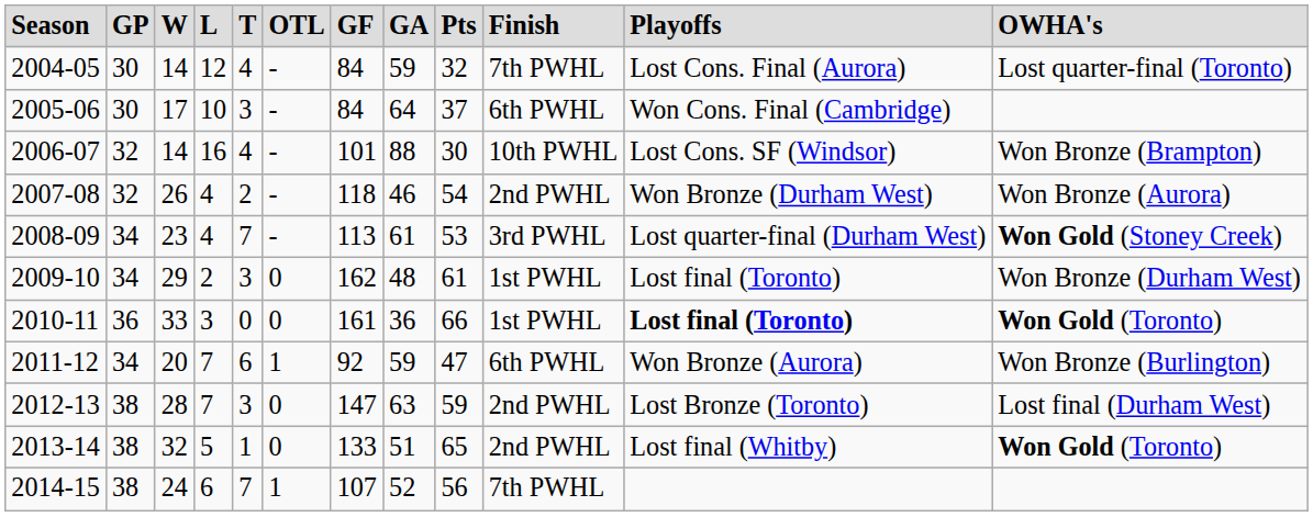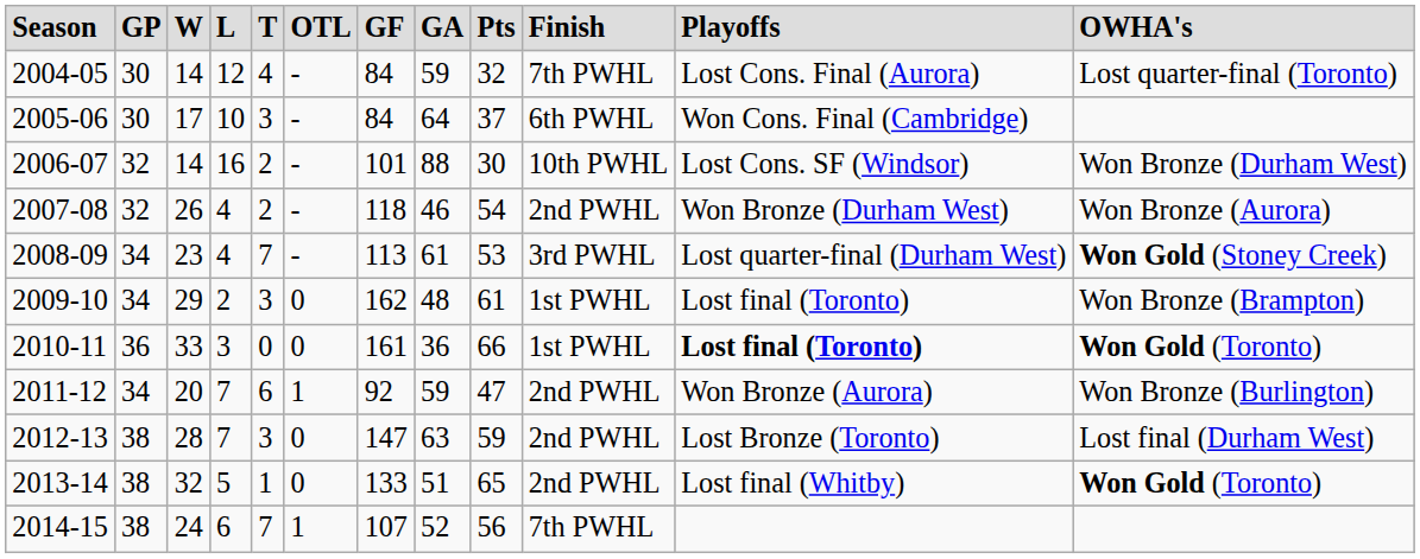2006-07 | column 5: 4 -> 2
2006-07 | column 12: Won Bronze (Brampton) -> Won Bronze (Durham West)
2009-10 | column 12: Won Bronze (Durham West) -> Won Bronze (Brampton)
2011-12 | column 10: 6th PWHL -> 2nd PWHL
